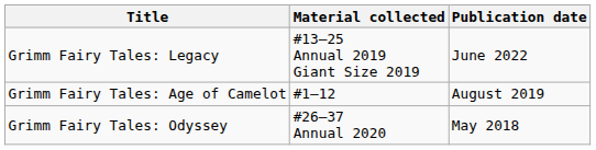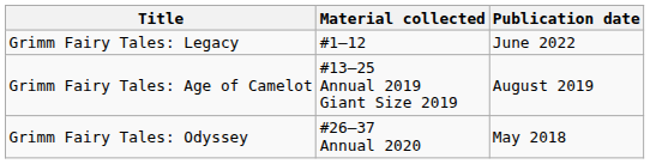Grimm Fairy Tales: Legacy | Material collected: #13–25 Annual 2019 Giant Size 2019 -> #1–12
Grimm Fairy Tales: Age of Camelot | Material collected: #1–12 -> #13–25 Annual 2019 Giant Size 2019
